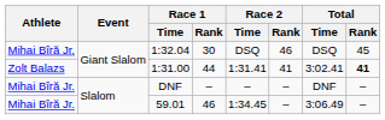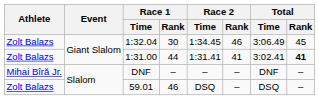1:32.04 | Athlete: Mihai Bîră Jr. -> Zolt Balazs
1:32.04 | Race 2 / Time: DSQ -> 1:34.45
1:32.04 | Total / Time: DSQ -> 3:06.49
59.01 | Athlete: Mihai Bîră Jr. -> Zolt Balazs
59.01 | Race 2 / Time: 1:34.45 -> DSQ
59.01 | Total / Time: 3:06.49 -> DSQ
